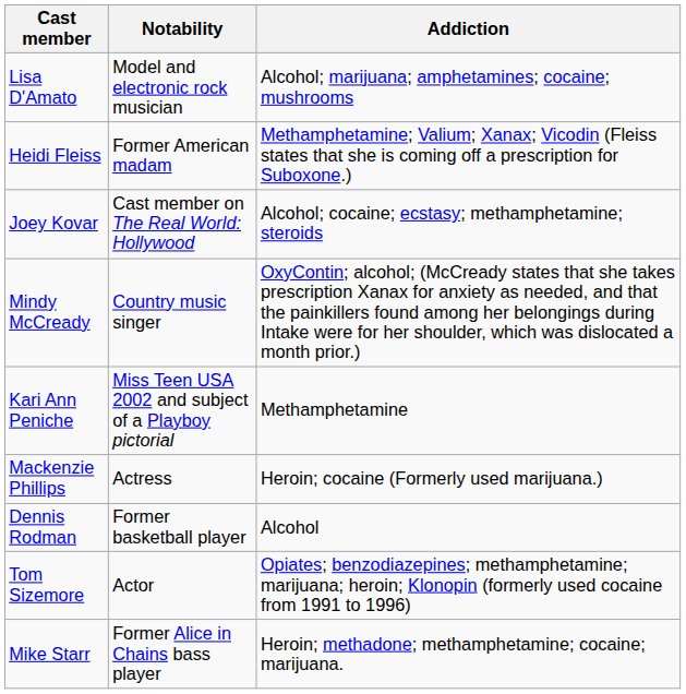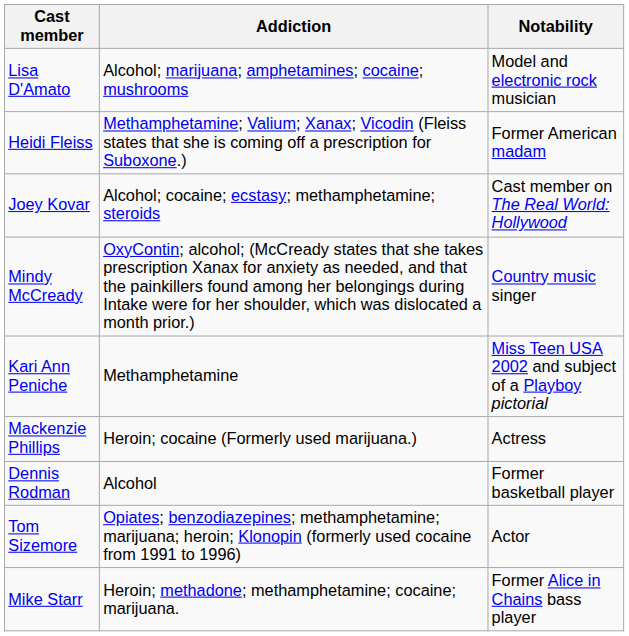columns swapped: Notability <-> Addiction
